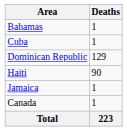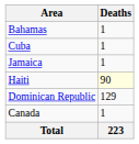rows swapped: Dominican Republic <-> Jamaica
Haiti | Deaths: no background -> lightyellow background
